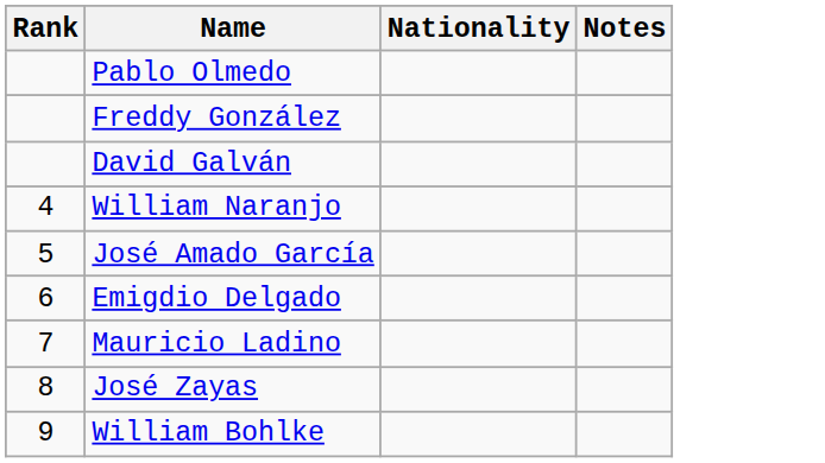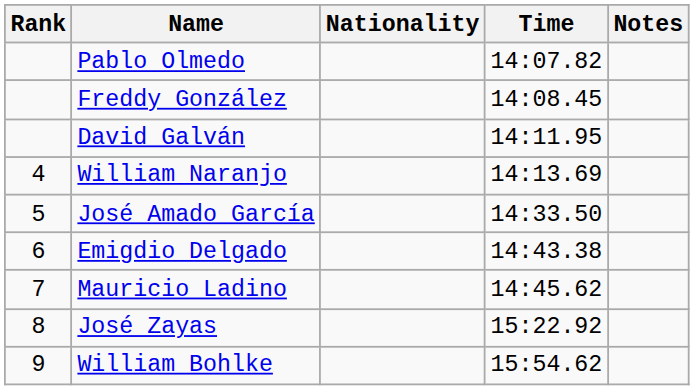+ column: Time | 14:07.82 | 14:08.45 | 14:11.95 | 14:13.69 | 14:33.50 | 14:43.38 | 14:45.62 | 15:22.92 | 15:54.62
